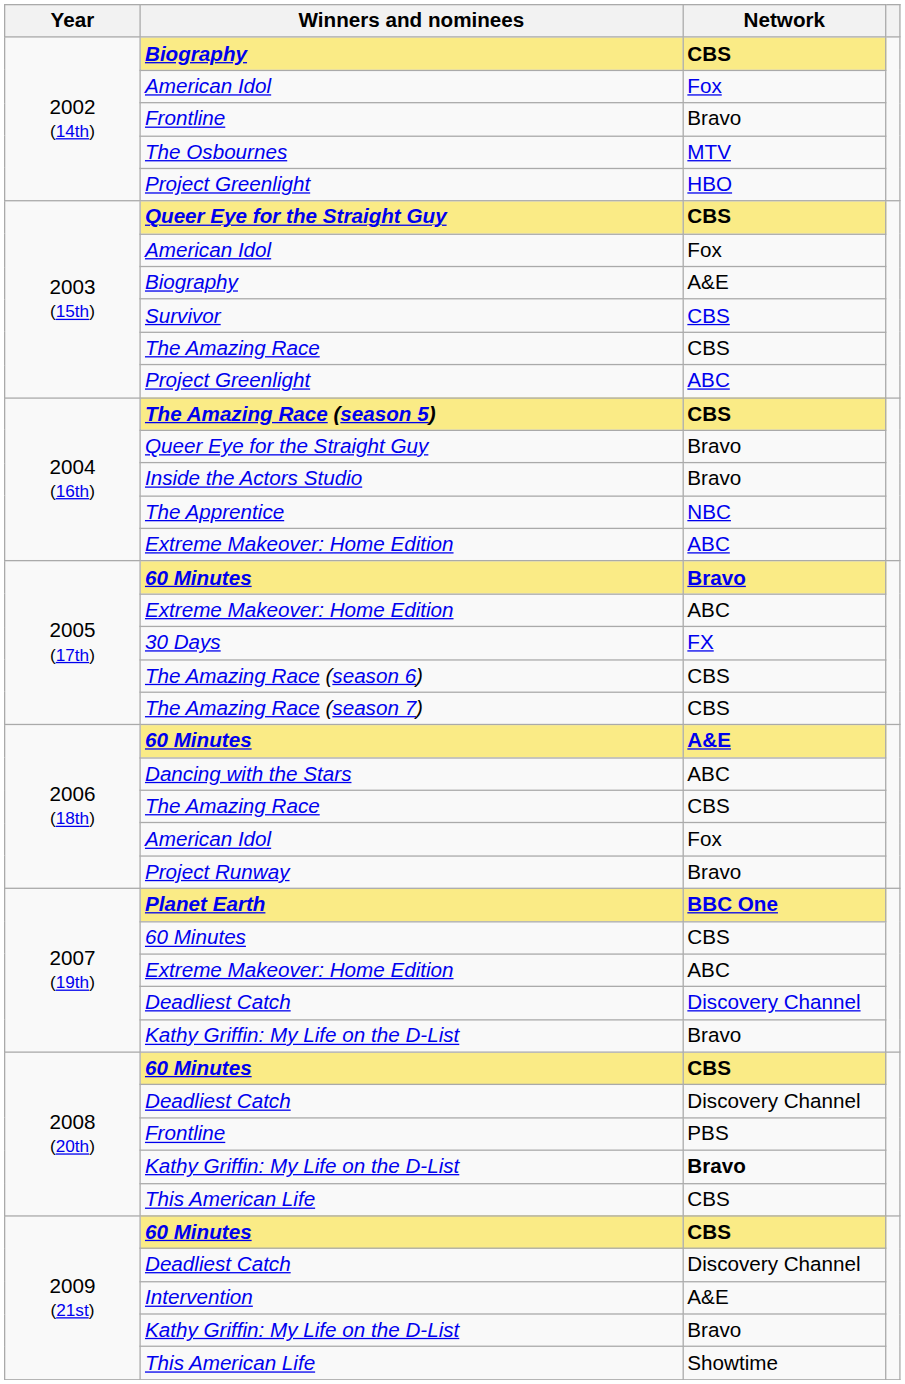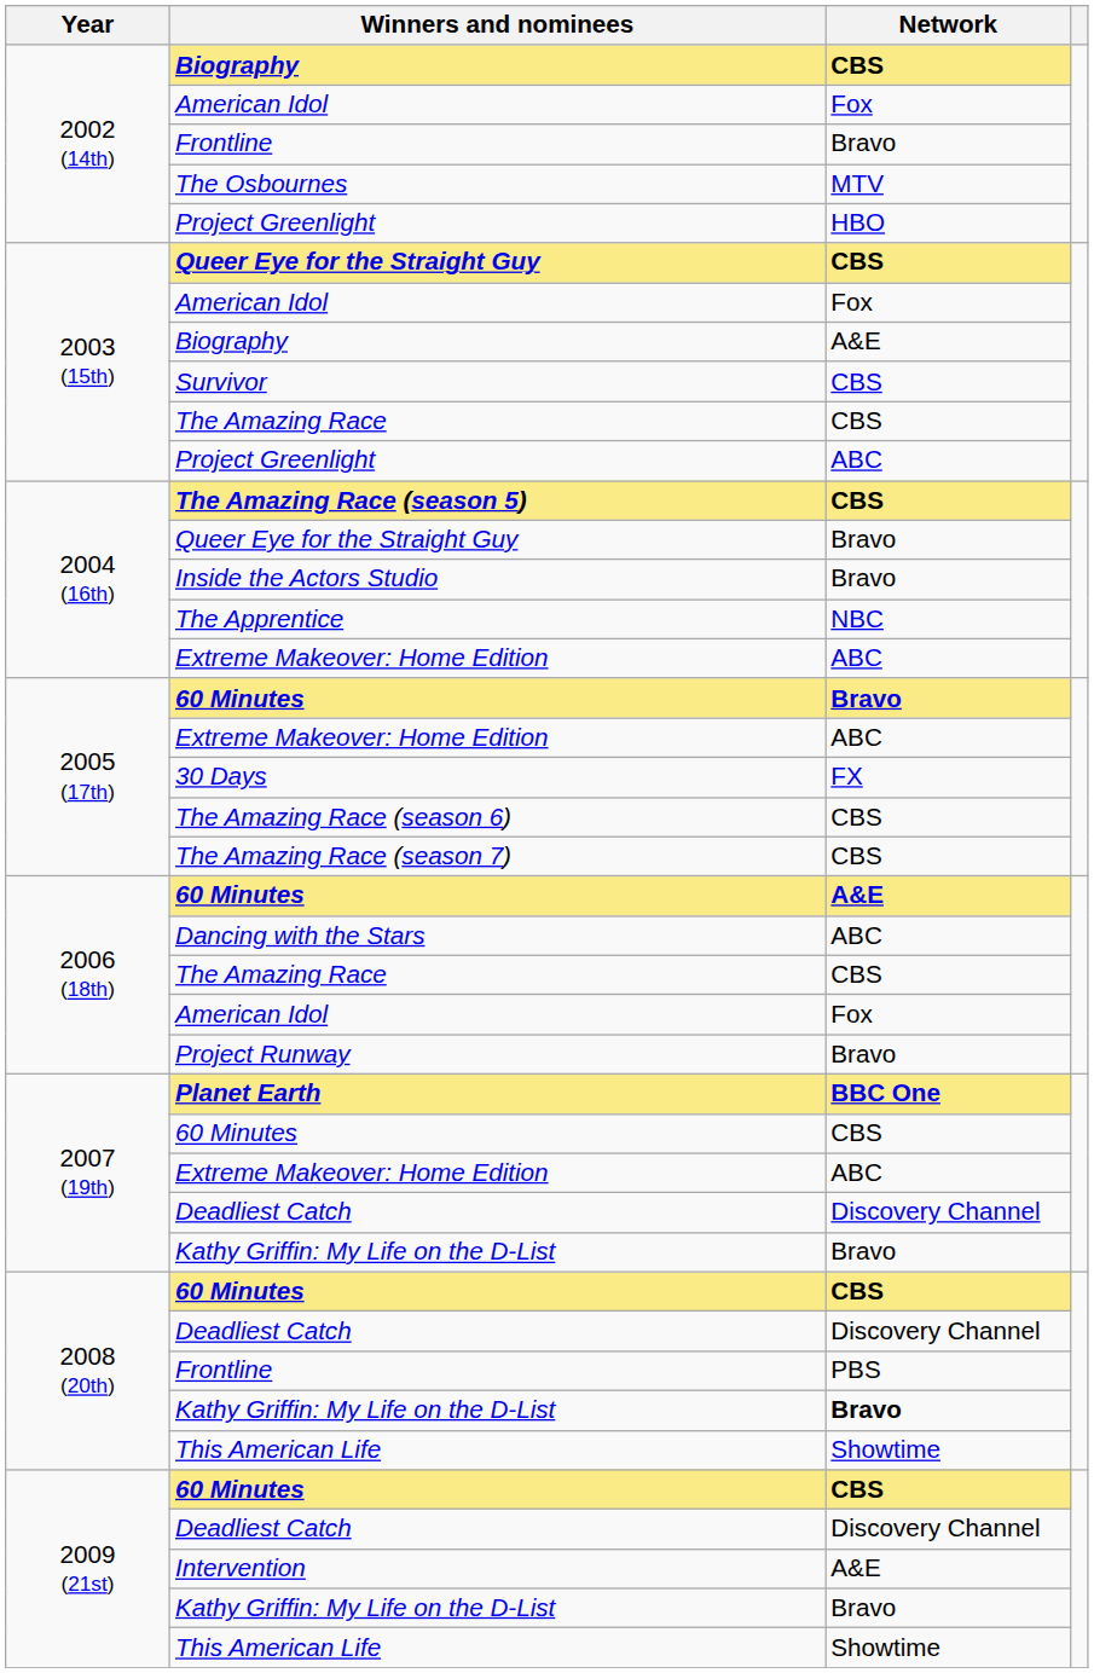2008 (20th) / This American Life | Network: CBS -> Showtime
